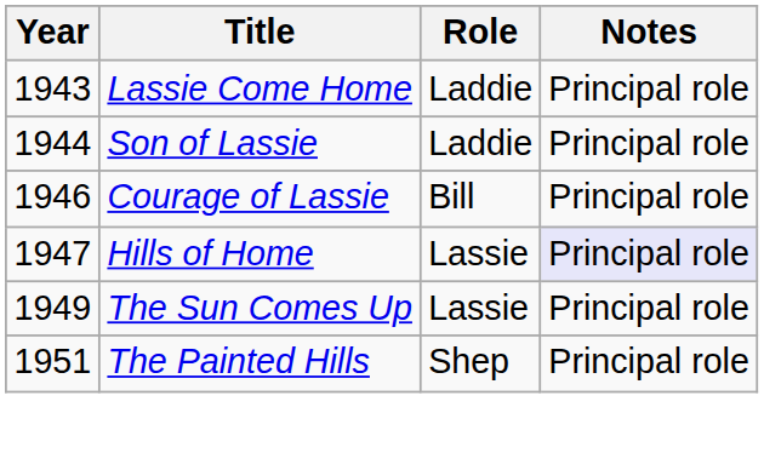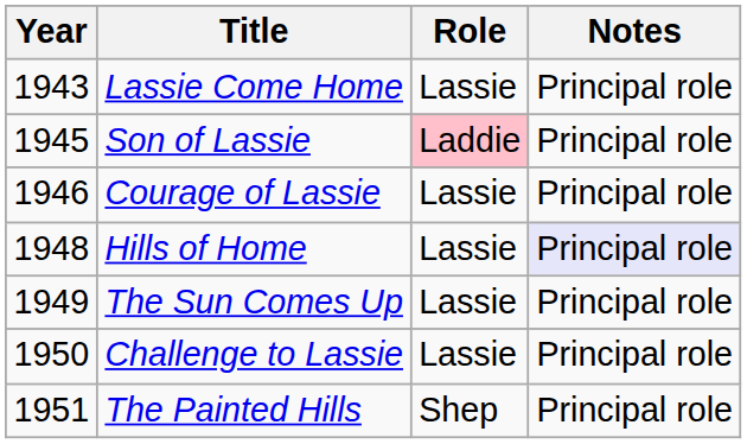Lassie Come Home | Role: Laddie -> Lassie
Son of Lassie | Year: 1944 -> 1945
Son of Lassie | Role: no background -> pink background
Courage of Lassie | Role: Bill -> Lassie
Hills of Home | Year: 1947 -> 1948
+ row: 1950 | Challenge to Lassie | Lassie | Principal role
